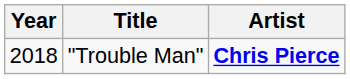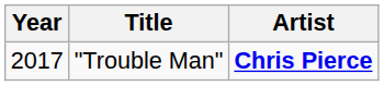"Trouble Man" | Year: 2018 -> 2017
